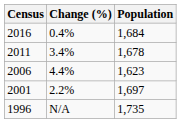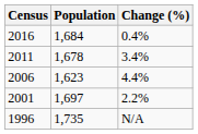columns swapped: Population <-> Change (%)
